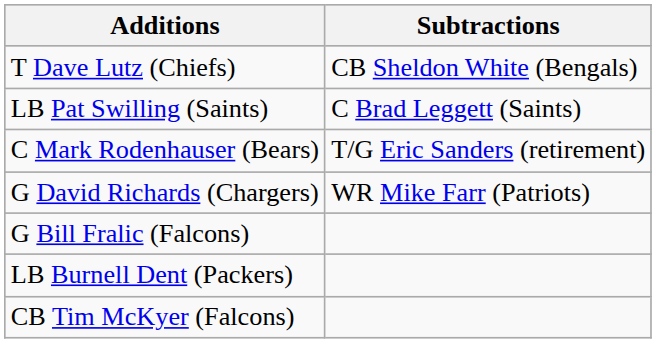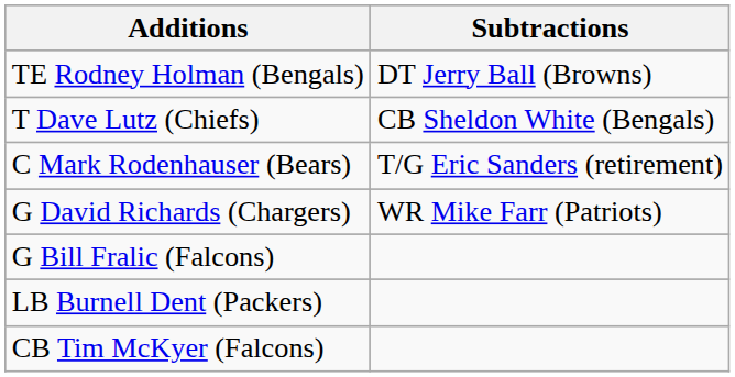+ row: TE Rodney Holman (Bengals) | DT Jerry Ball (Browns)
- row: LB Pat Swilling (Saints) | C Brad Leggett (Saints)
